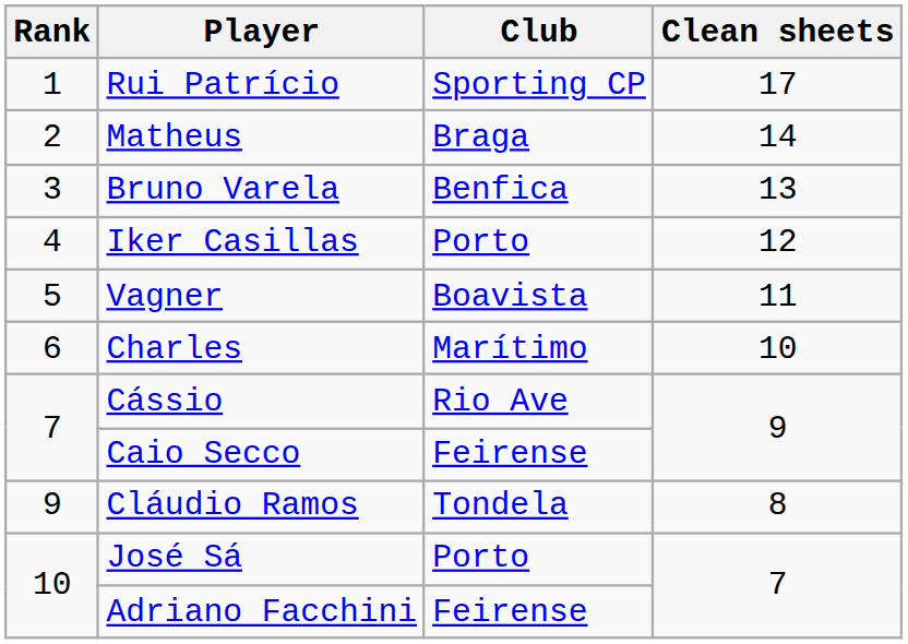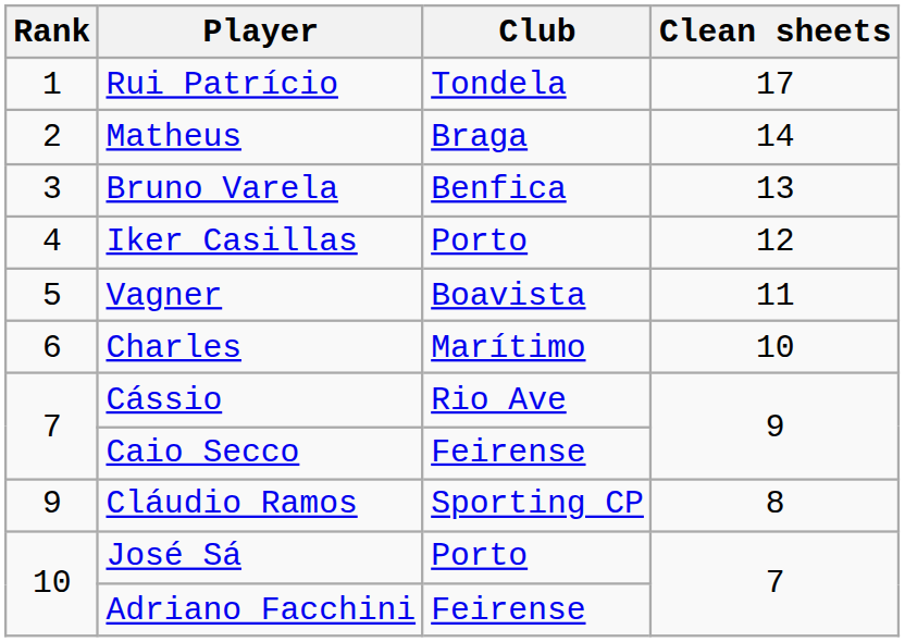Rui Patrício | Club: Sporting CP -> Tondela
Cláudio Ramos | Club: Tondela -> Sporting CP
